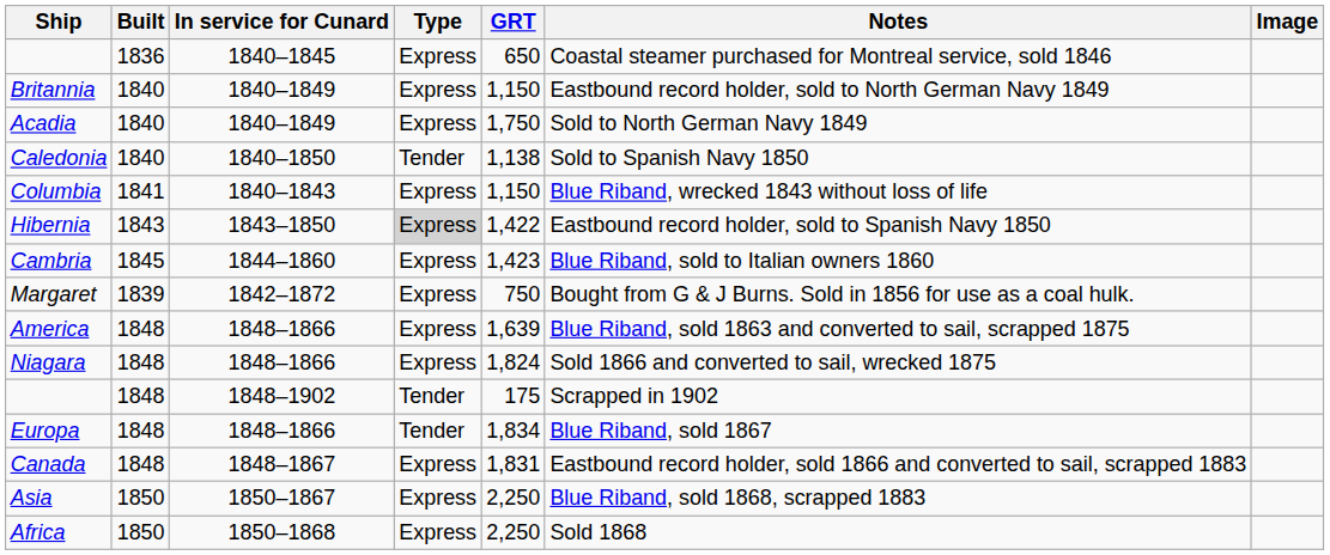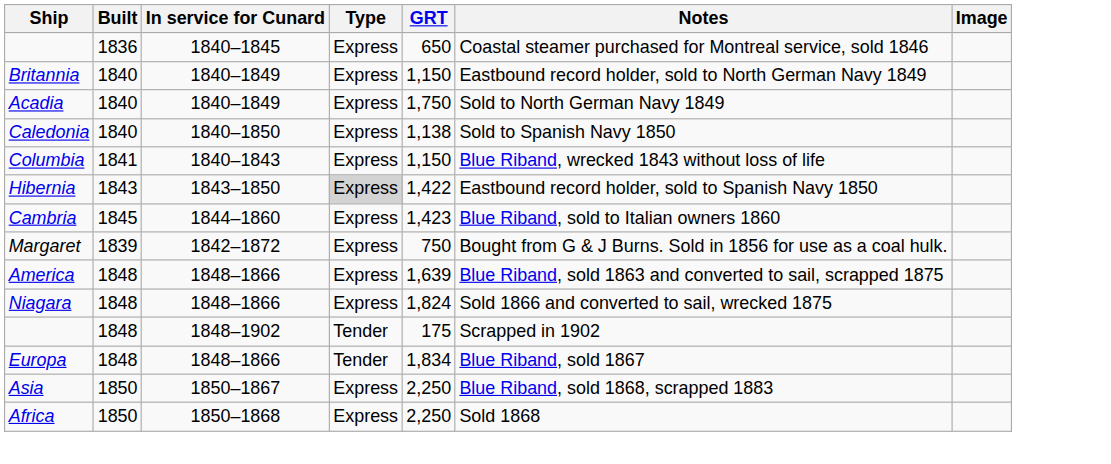Caledonia | Type: Tender -> Express
- row: Canada | 1848 | 1848–1867 | Express | 1,831 | Eastbound record holder, sold 1866 and converted to sail, scrapped 1883
